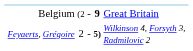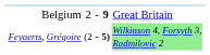Belgium | column 3: (2 -> 2
Feyaerts, Grégoire | column 3: 2 -> (2
Feyaerts, Grégoire | column 6: no background -> lightgreen background
